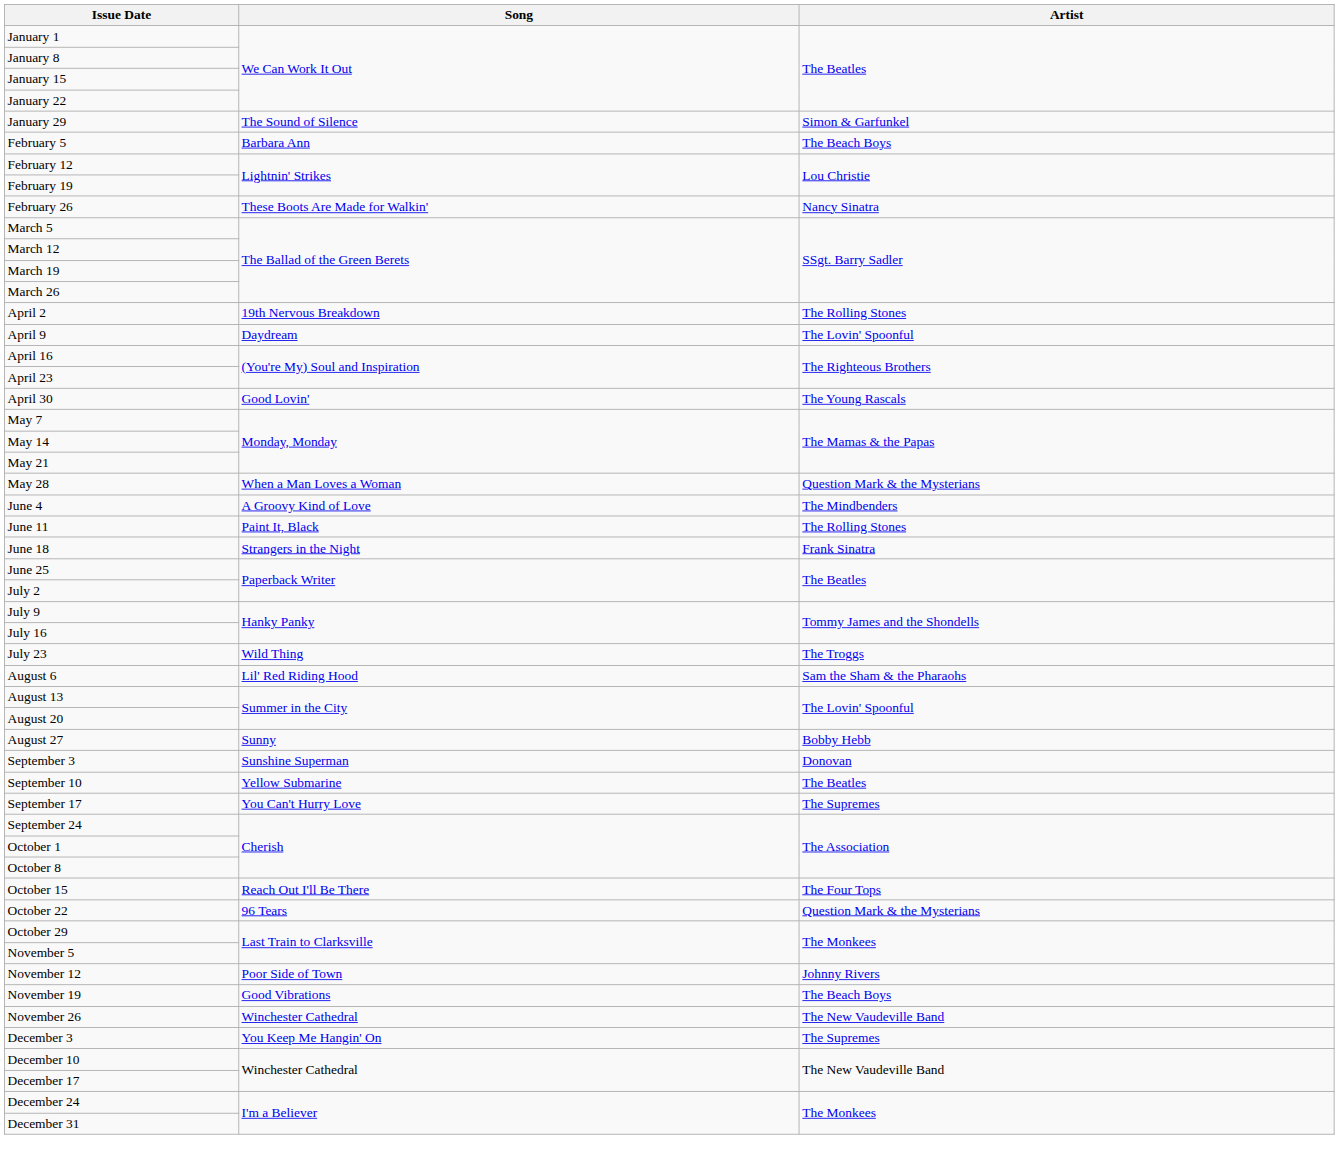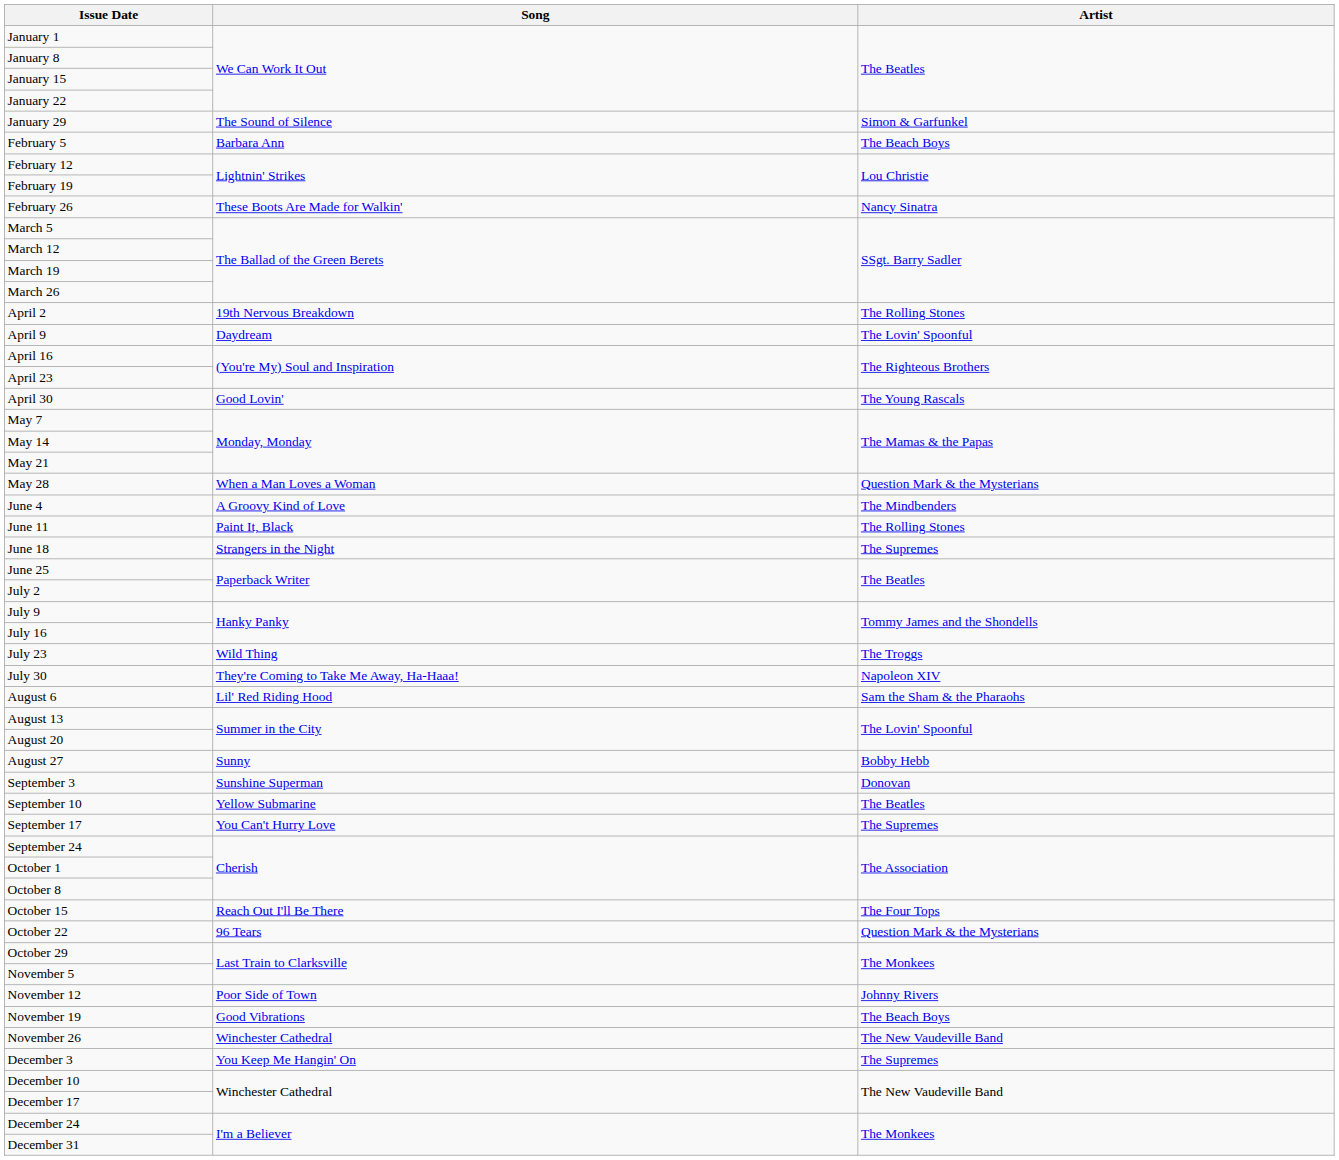June 18 | Artist: Frank Sinatra -> The Supremes
+ row: July 30 | They're Coming to Take Me Away, Ha-Haaa! | Napoleon XIV
